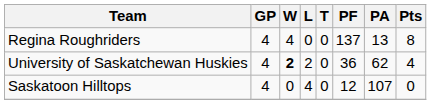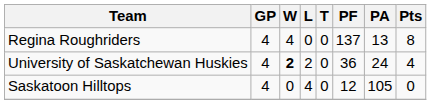University of Saskatchewan Huskies | PA: 62 -> 24
Saskatoon Hilltops | PA: 107 -> 105
